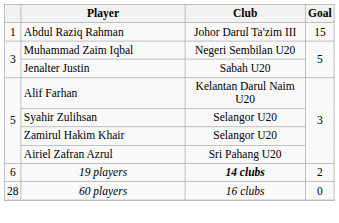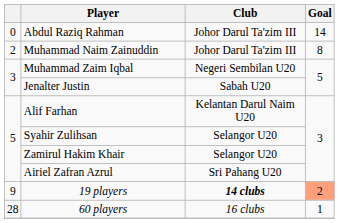Abdul Raziq Rahman | column 1: 1 -> 0
Abdul Raziq Rahman | Goal: 15 -> 14
+ row: 2 | Muhammad Naim Zainuddin | Johor Darul Ta'zim III | 8
19 players | column 1: 6 -> 9
19 players | Goal: no background -> lightsalmon background
60 players | Goal: 0 -> 1
